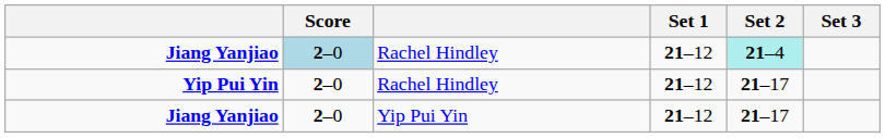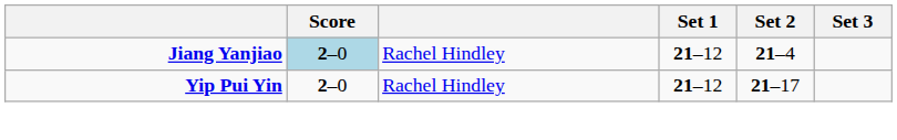Jiang Yanjiao / Rachel Hindley | Set 2: paleturquoise background -> no background
- row: Jiang Yanjiao | 2–0 | Yip Pui Yin | 21–12 | 21–17
